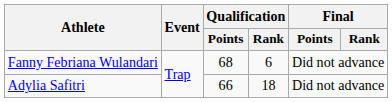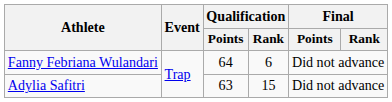Fanny Febriana Wulandari | Qualification / Points: 68 -> 64
Adylia Safitri | Qualification / Points: 66 -> 63
Adylia Safitri | Qualification / Rank: 18 -> 15
